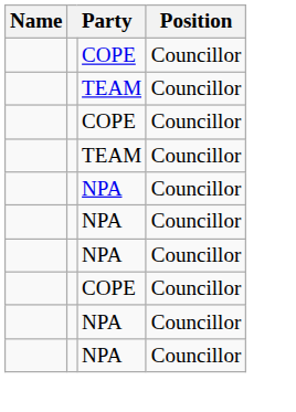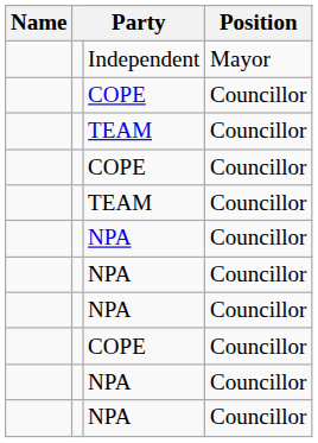+ row: Independent | Mayor
